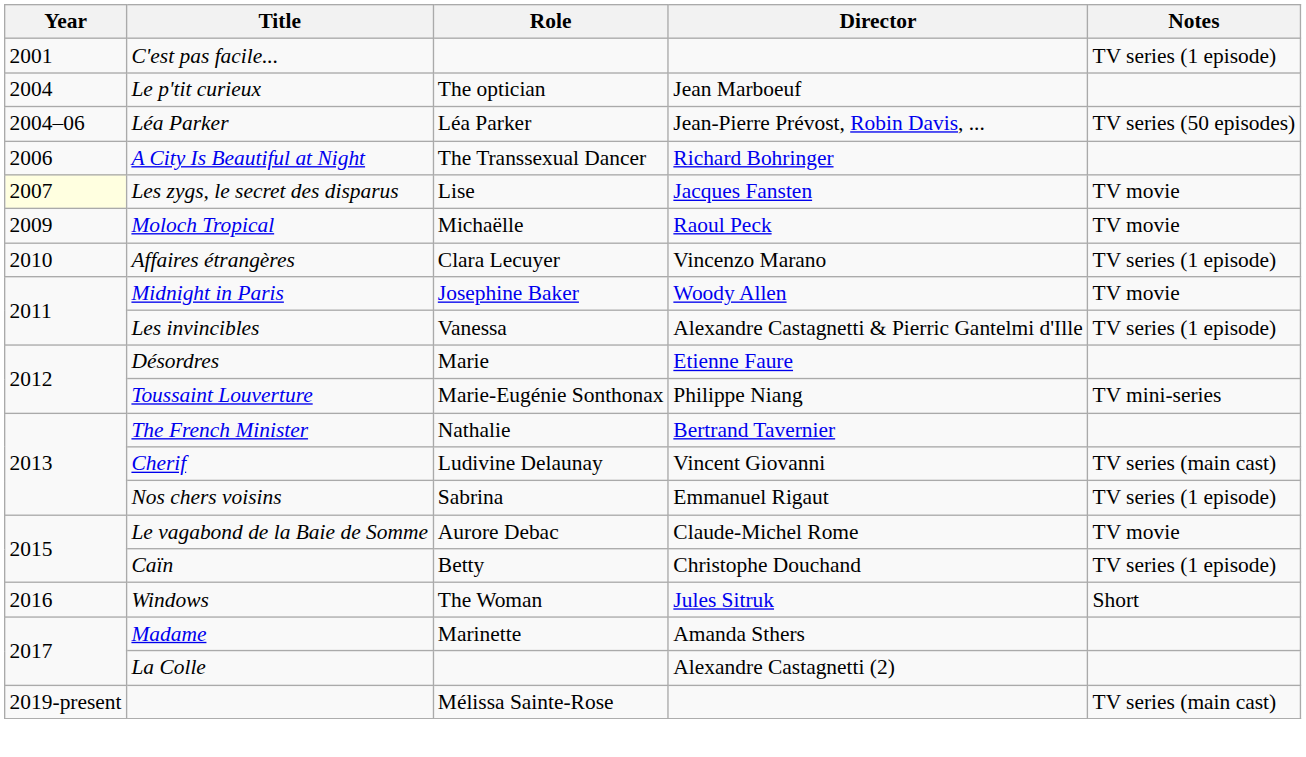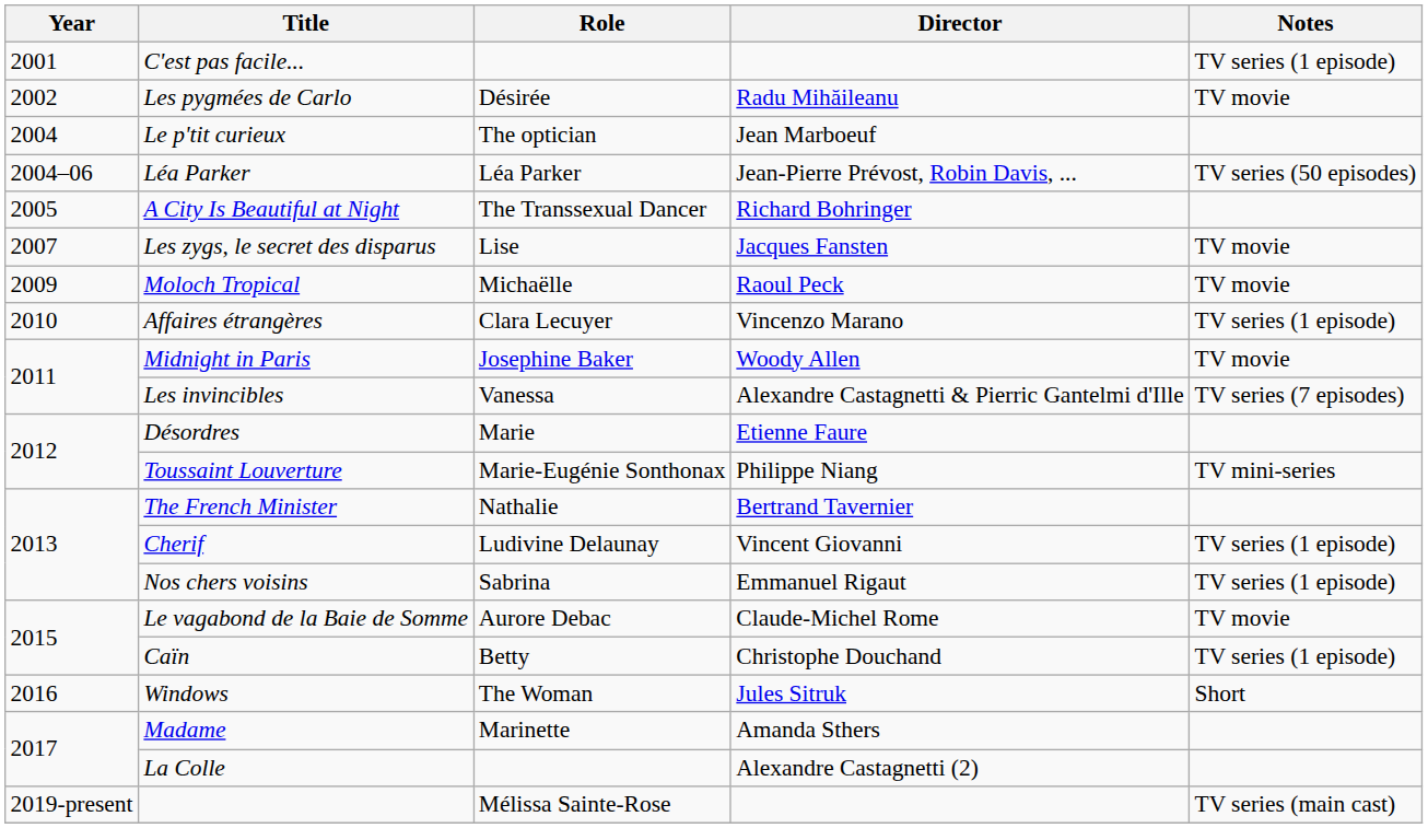+ row: 2002 | Les pygmées de Carlo | Désirée | Radu Mihăileanu | TV movie
A City Is Beautiful at Night | Year: 2006 -> 2005
Les zygs, le secret des disparus | Year: lightyellow background -> no background
Les invincibles | Notes: TV series (1 episode) -> TV series (7 episodes)
Cherif | Notes: TV series (main cast) -> TV series (1 episode)
